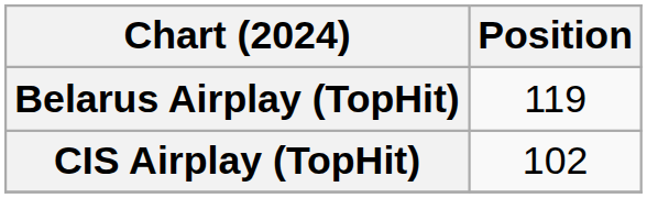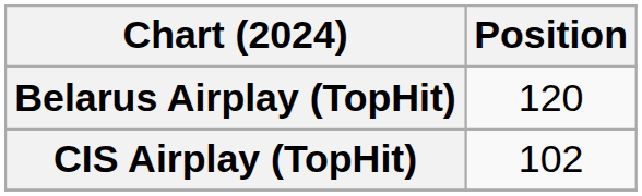Belarus Airplay (TopHit) | Position: 119 -> 120
